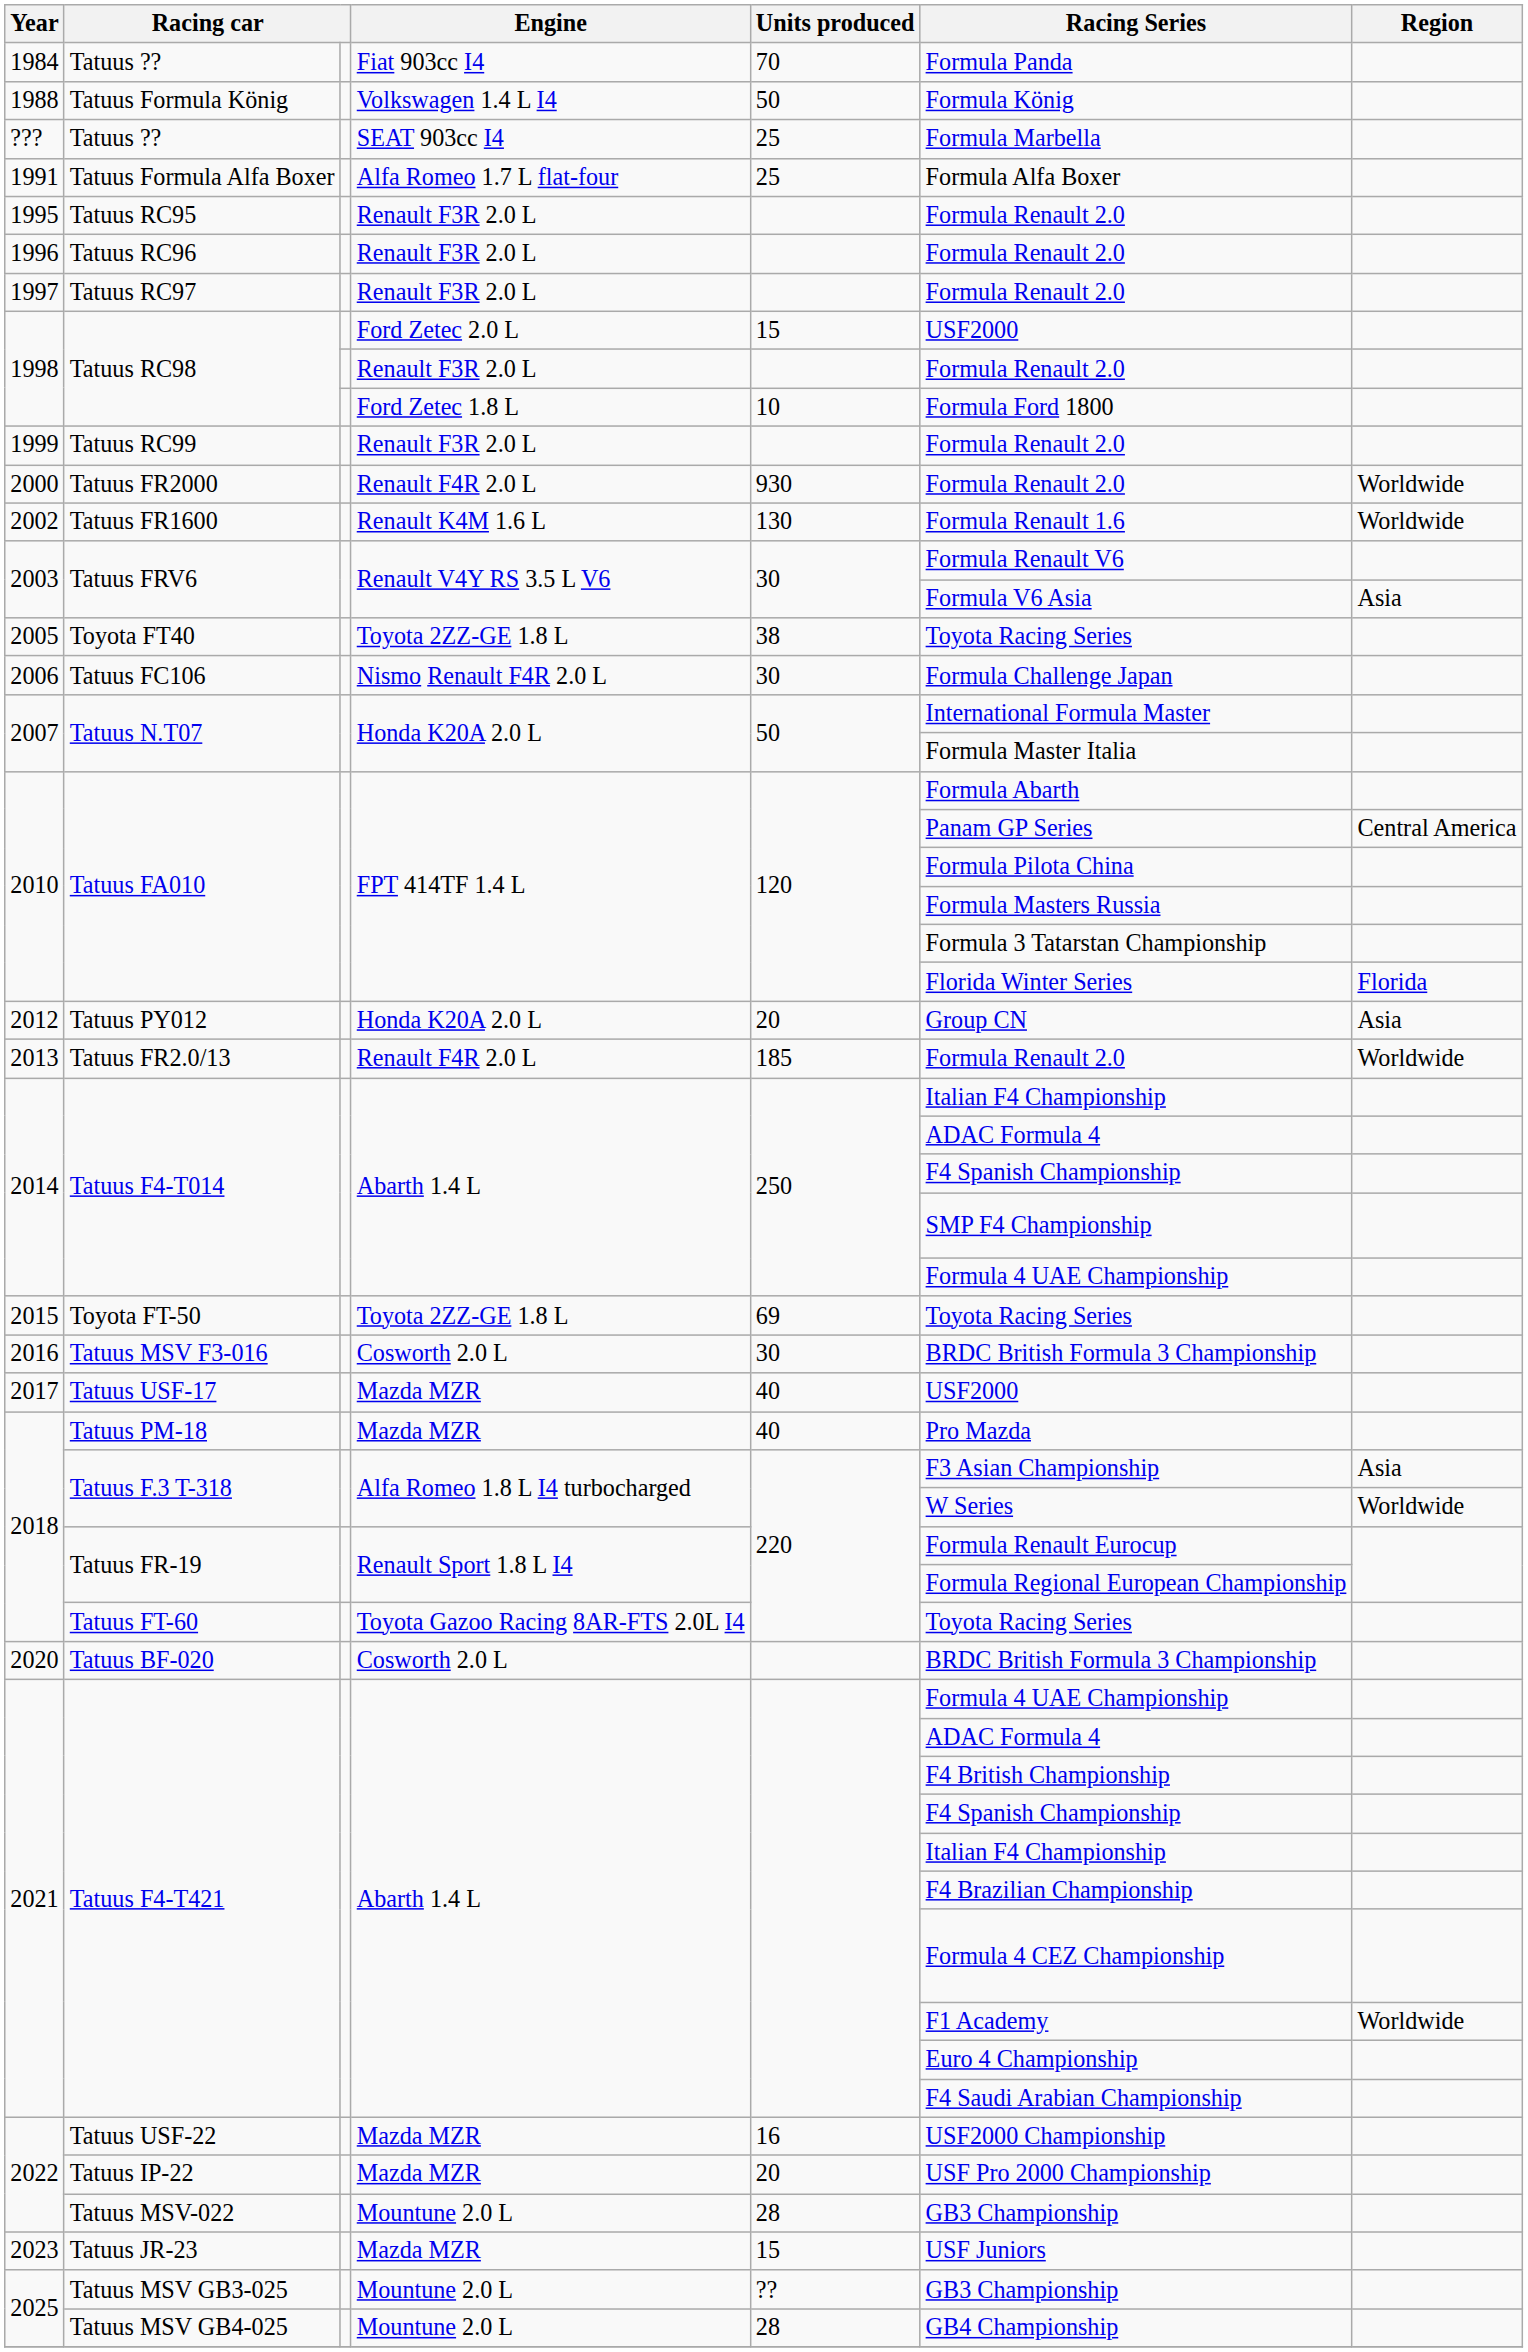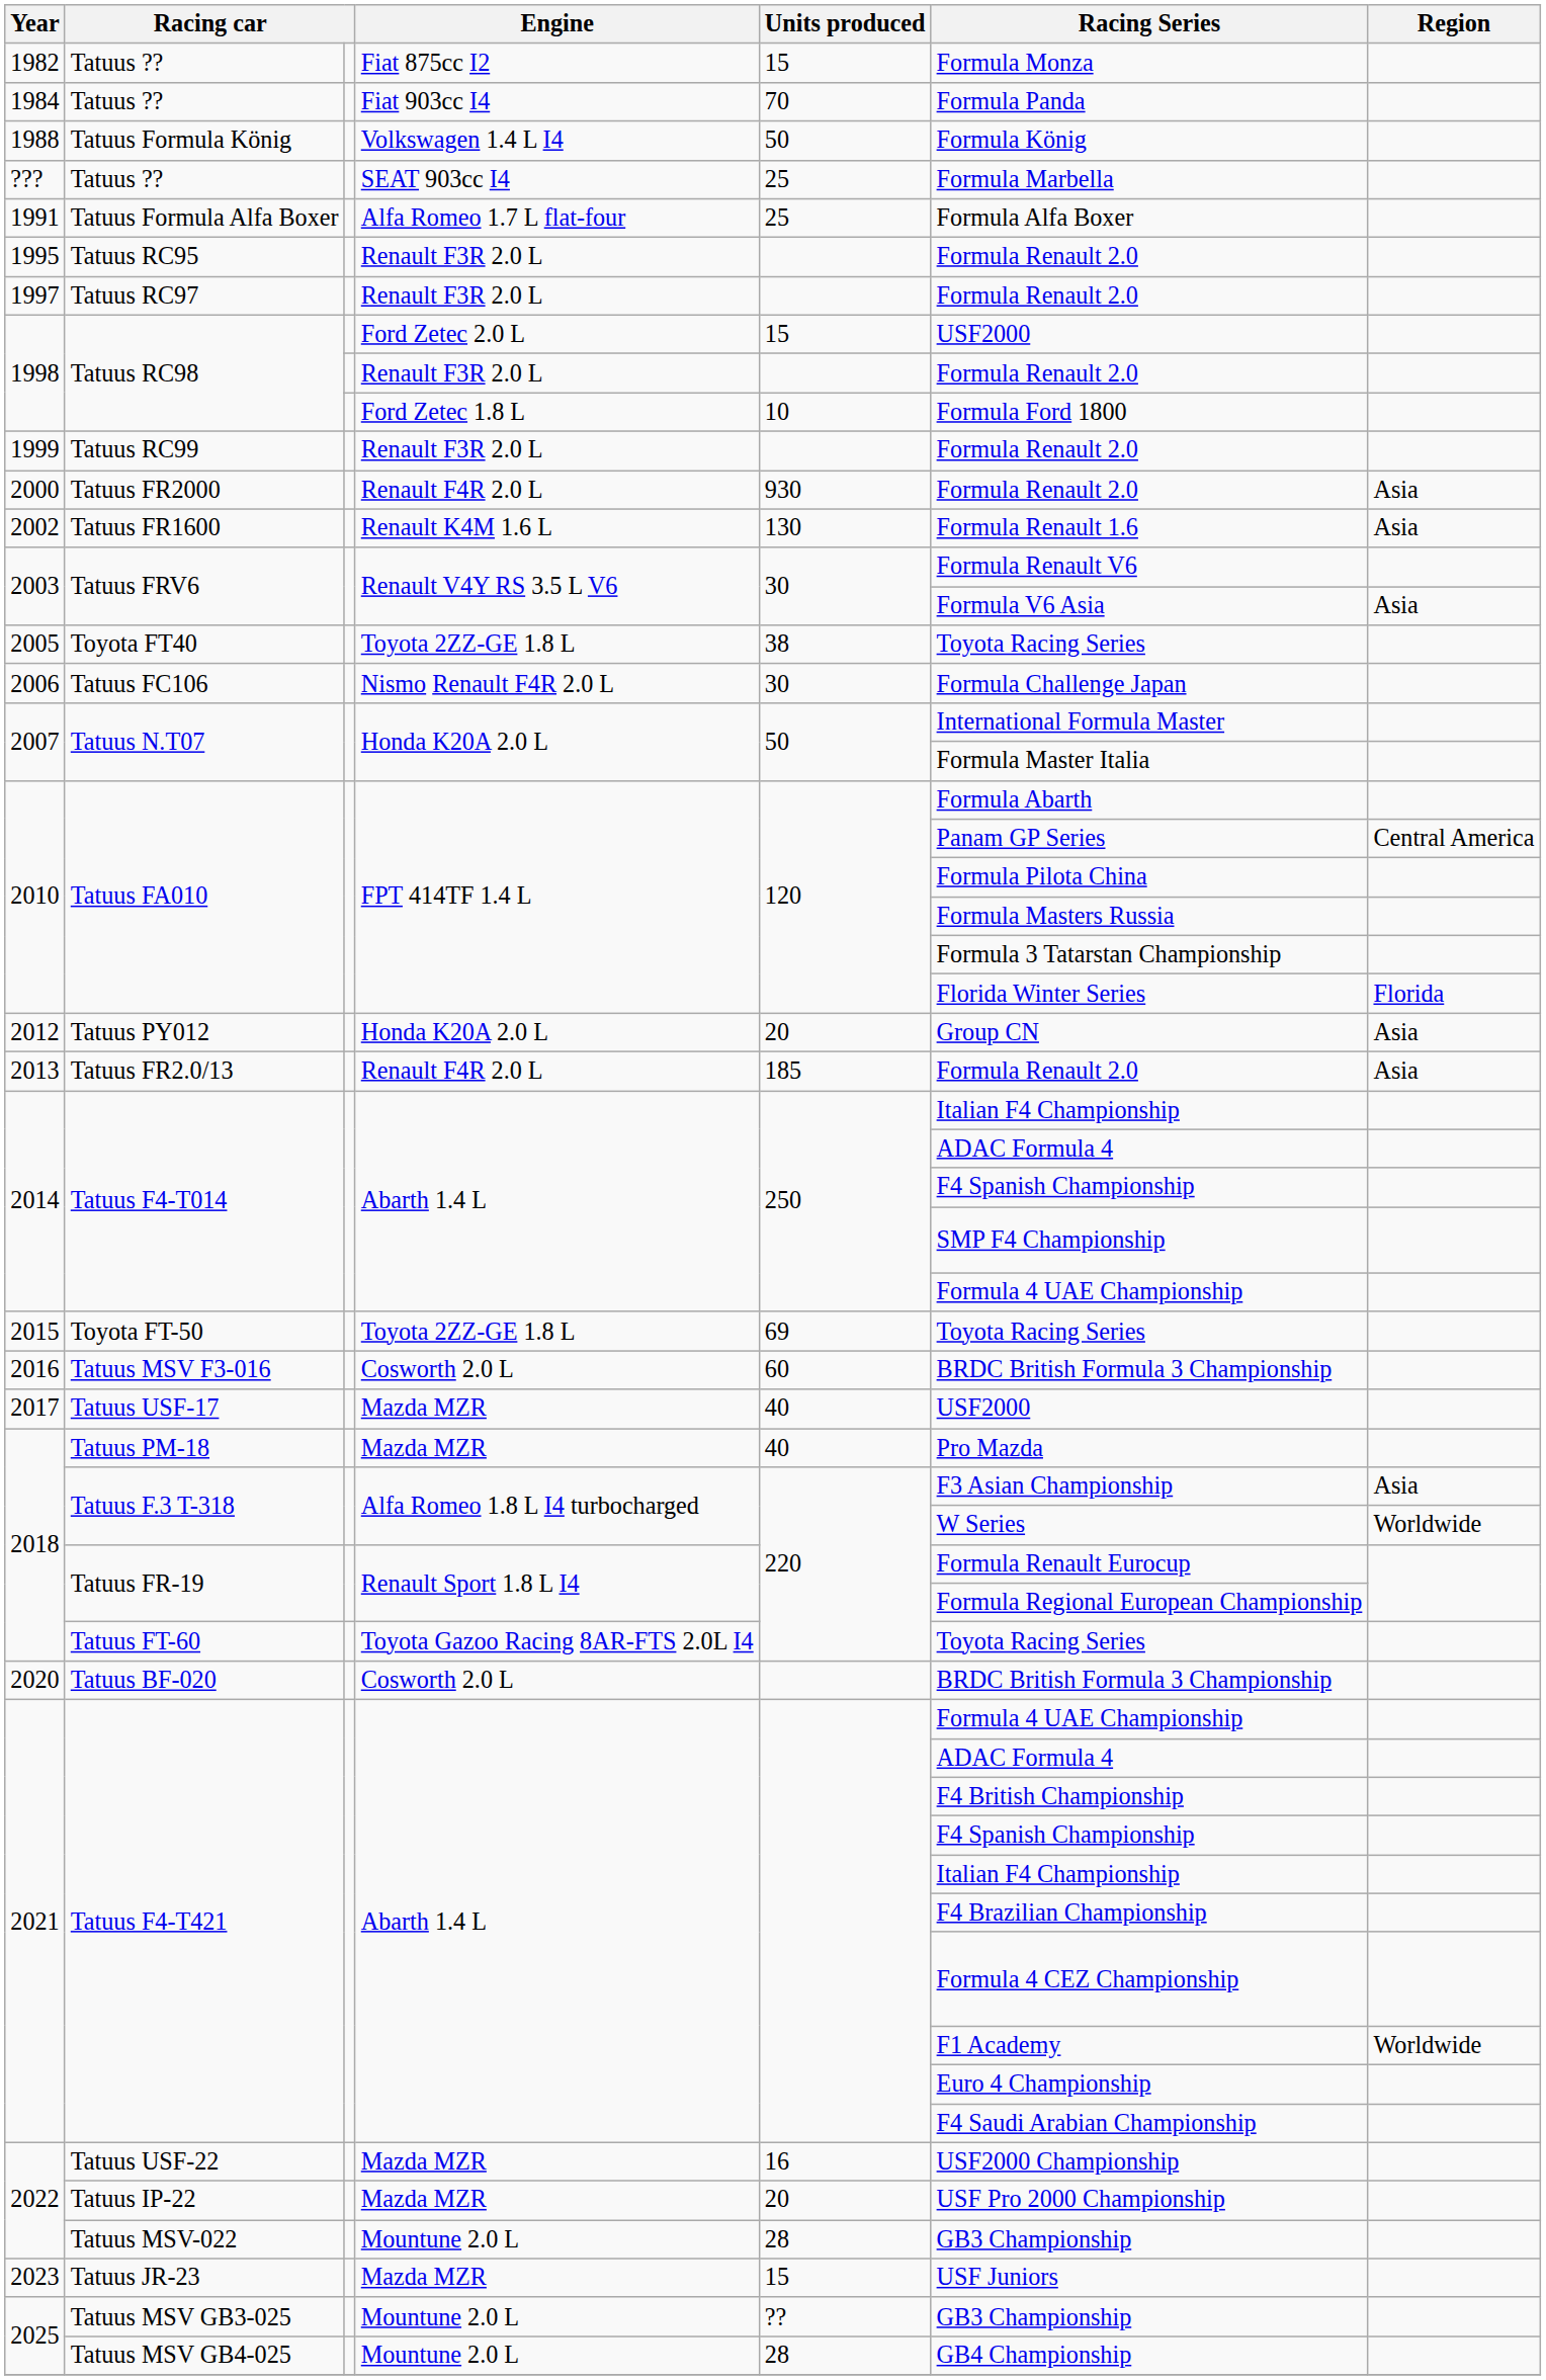+ row: 1982 | Tatuus ?? | Fiat 875cc I2 | 15 | Formula Monza
- row: 1996 | Tatuus RC96 | Renault F3R 2.0 L | Formula Renault 2.0
Tatuus FR2000 | Region: Worldwide -> Asia
Tatuus FR1600 | Region: Worldwide -> Asia
Tatuus FR2.0/13 | Region: Worldwide -> Asia
Tatuus MSV F3-016 | Units produced: 30 -> 60
